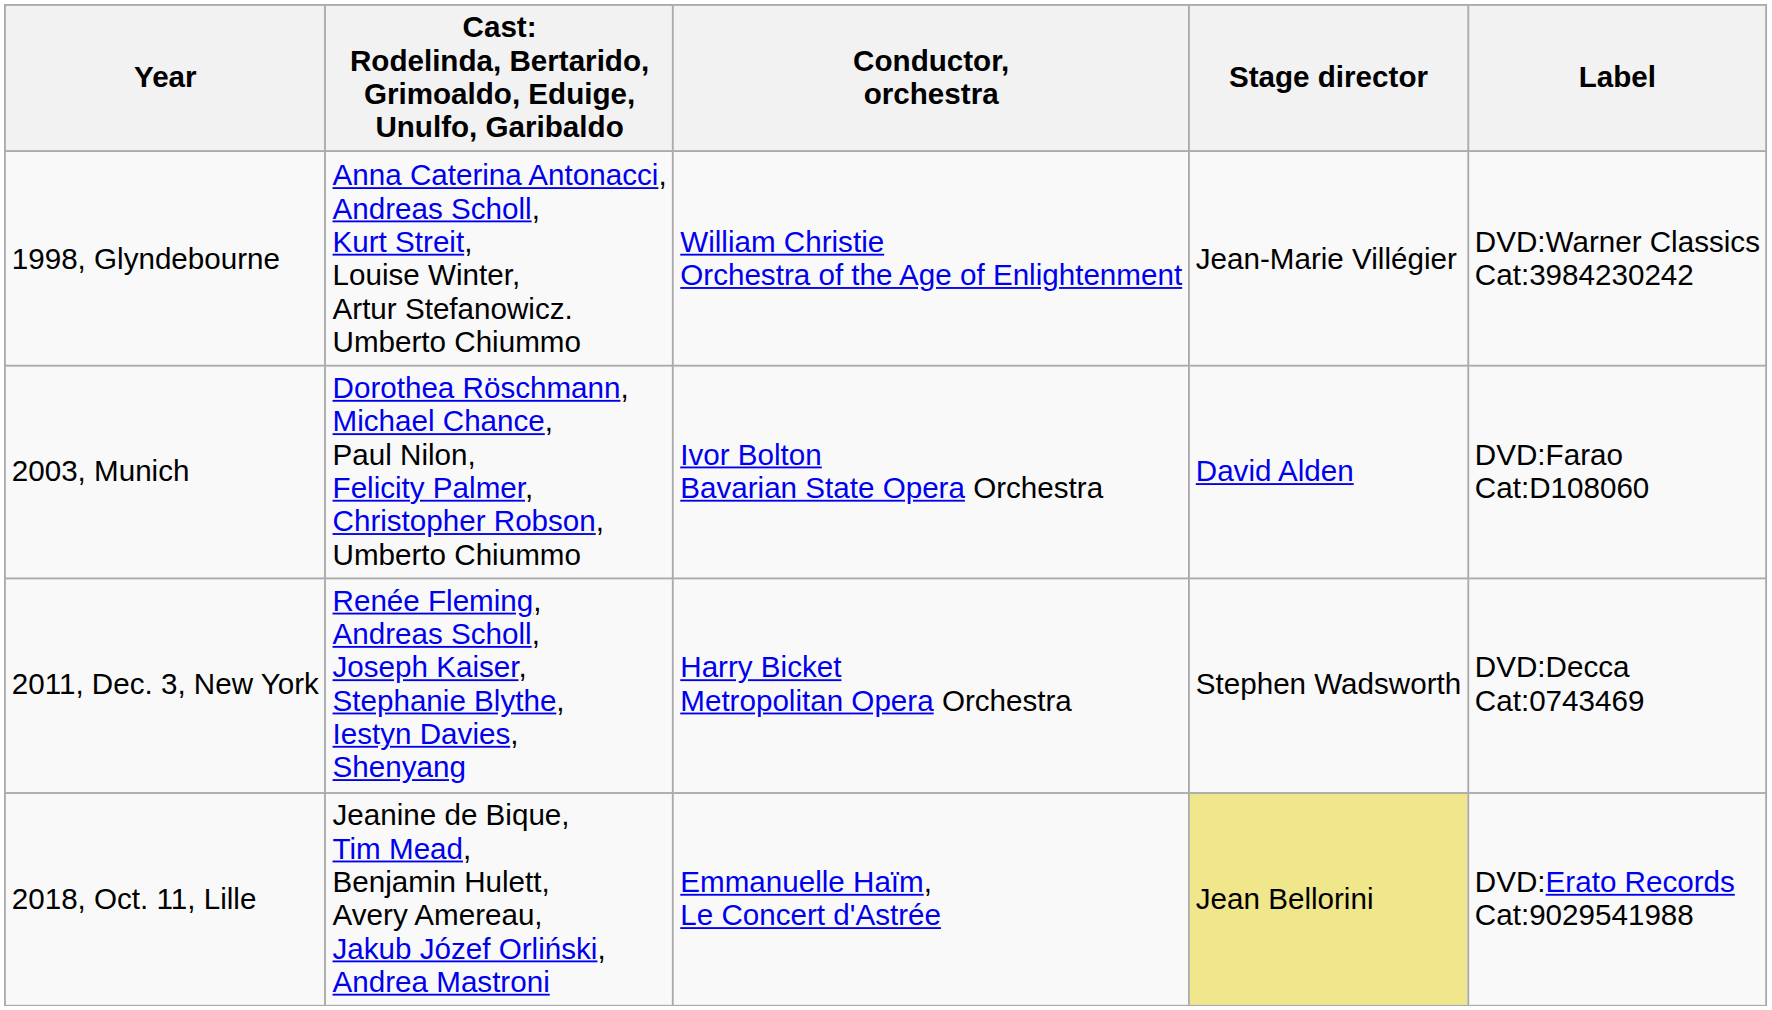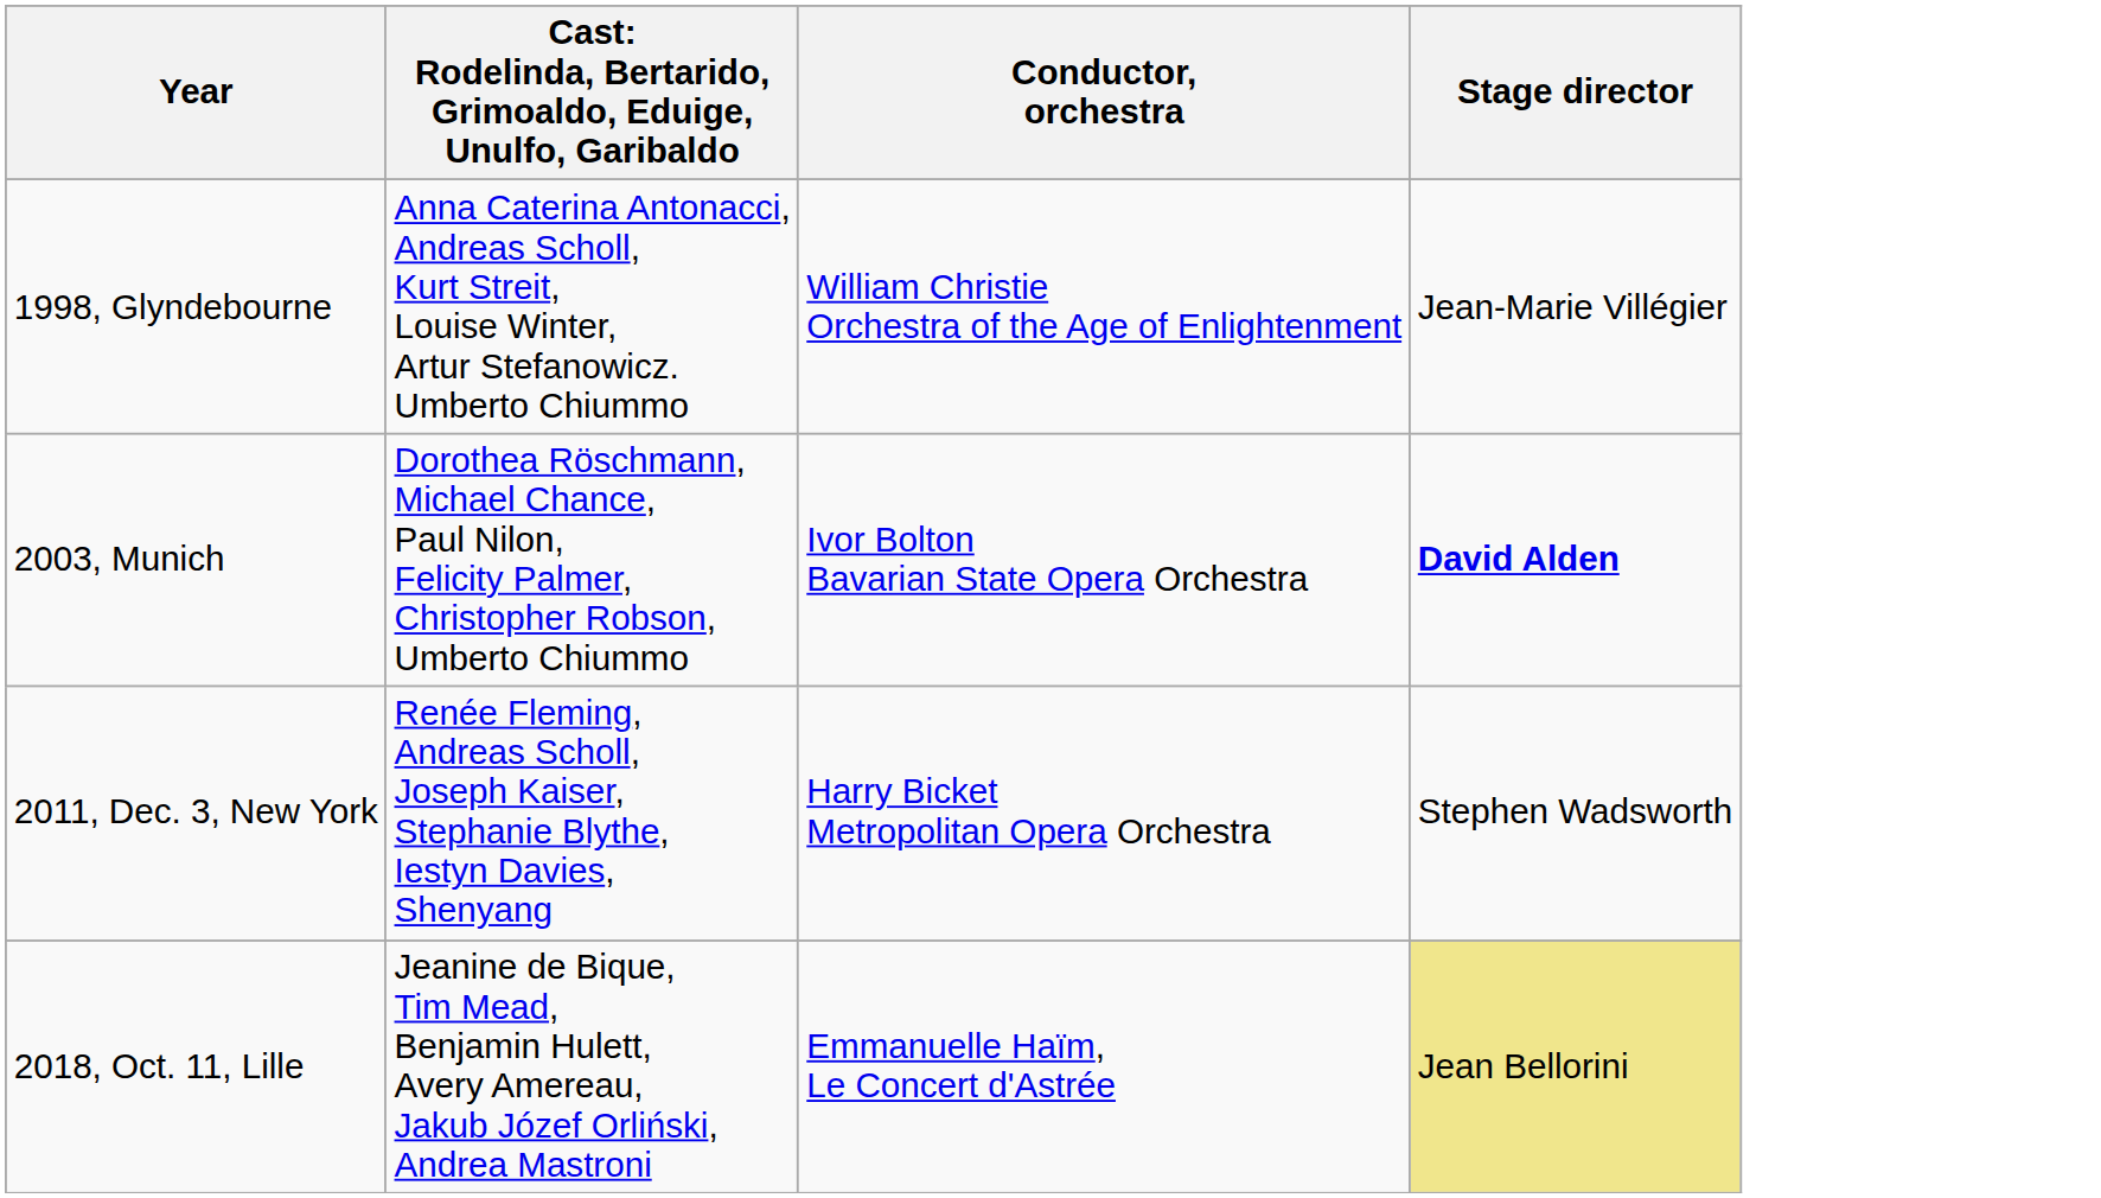- column: Label | DVD:Warner Classics Cat:3984230242 | DVD:Farao Cat:D108060 | DVD:Decca Cat:0743469 | DVD:Erato Records Cat:9029541988
2003, Munich | Stage director: normal -> bold
